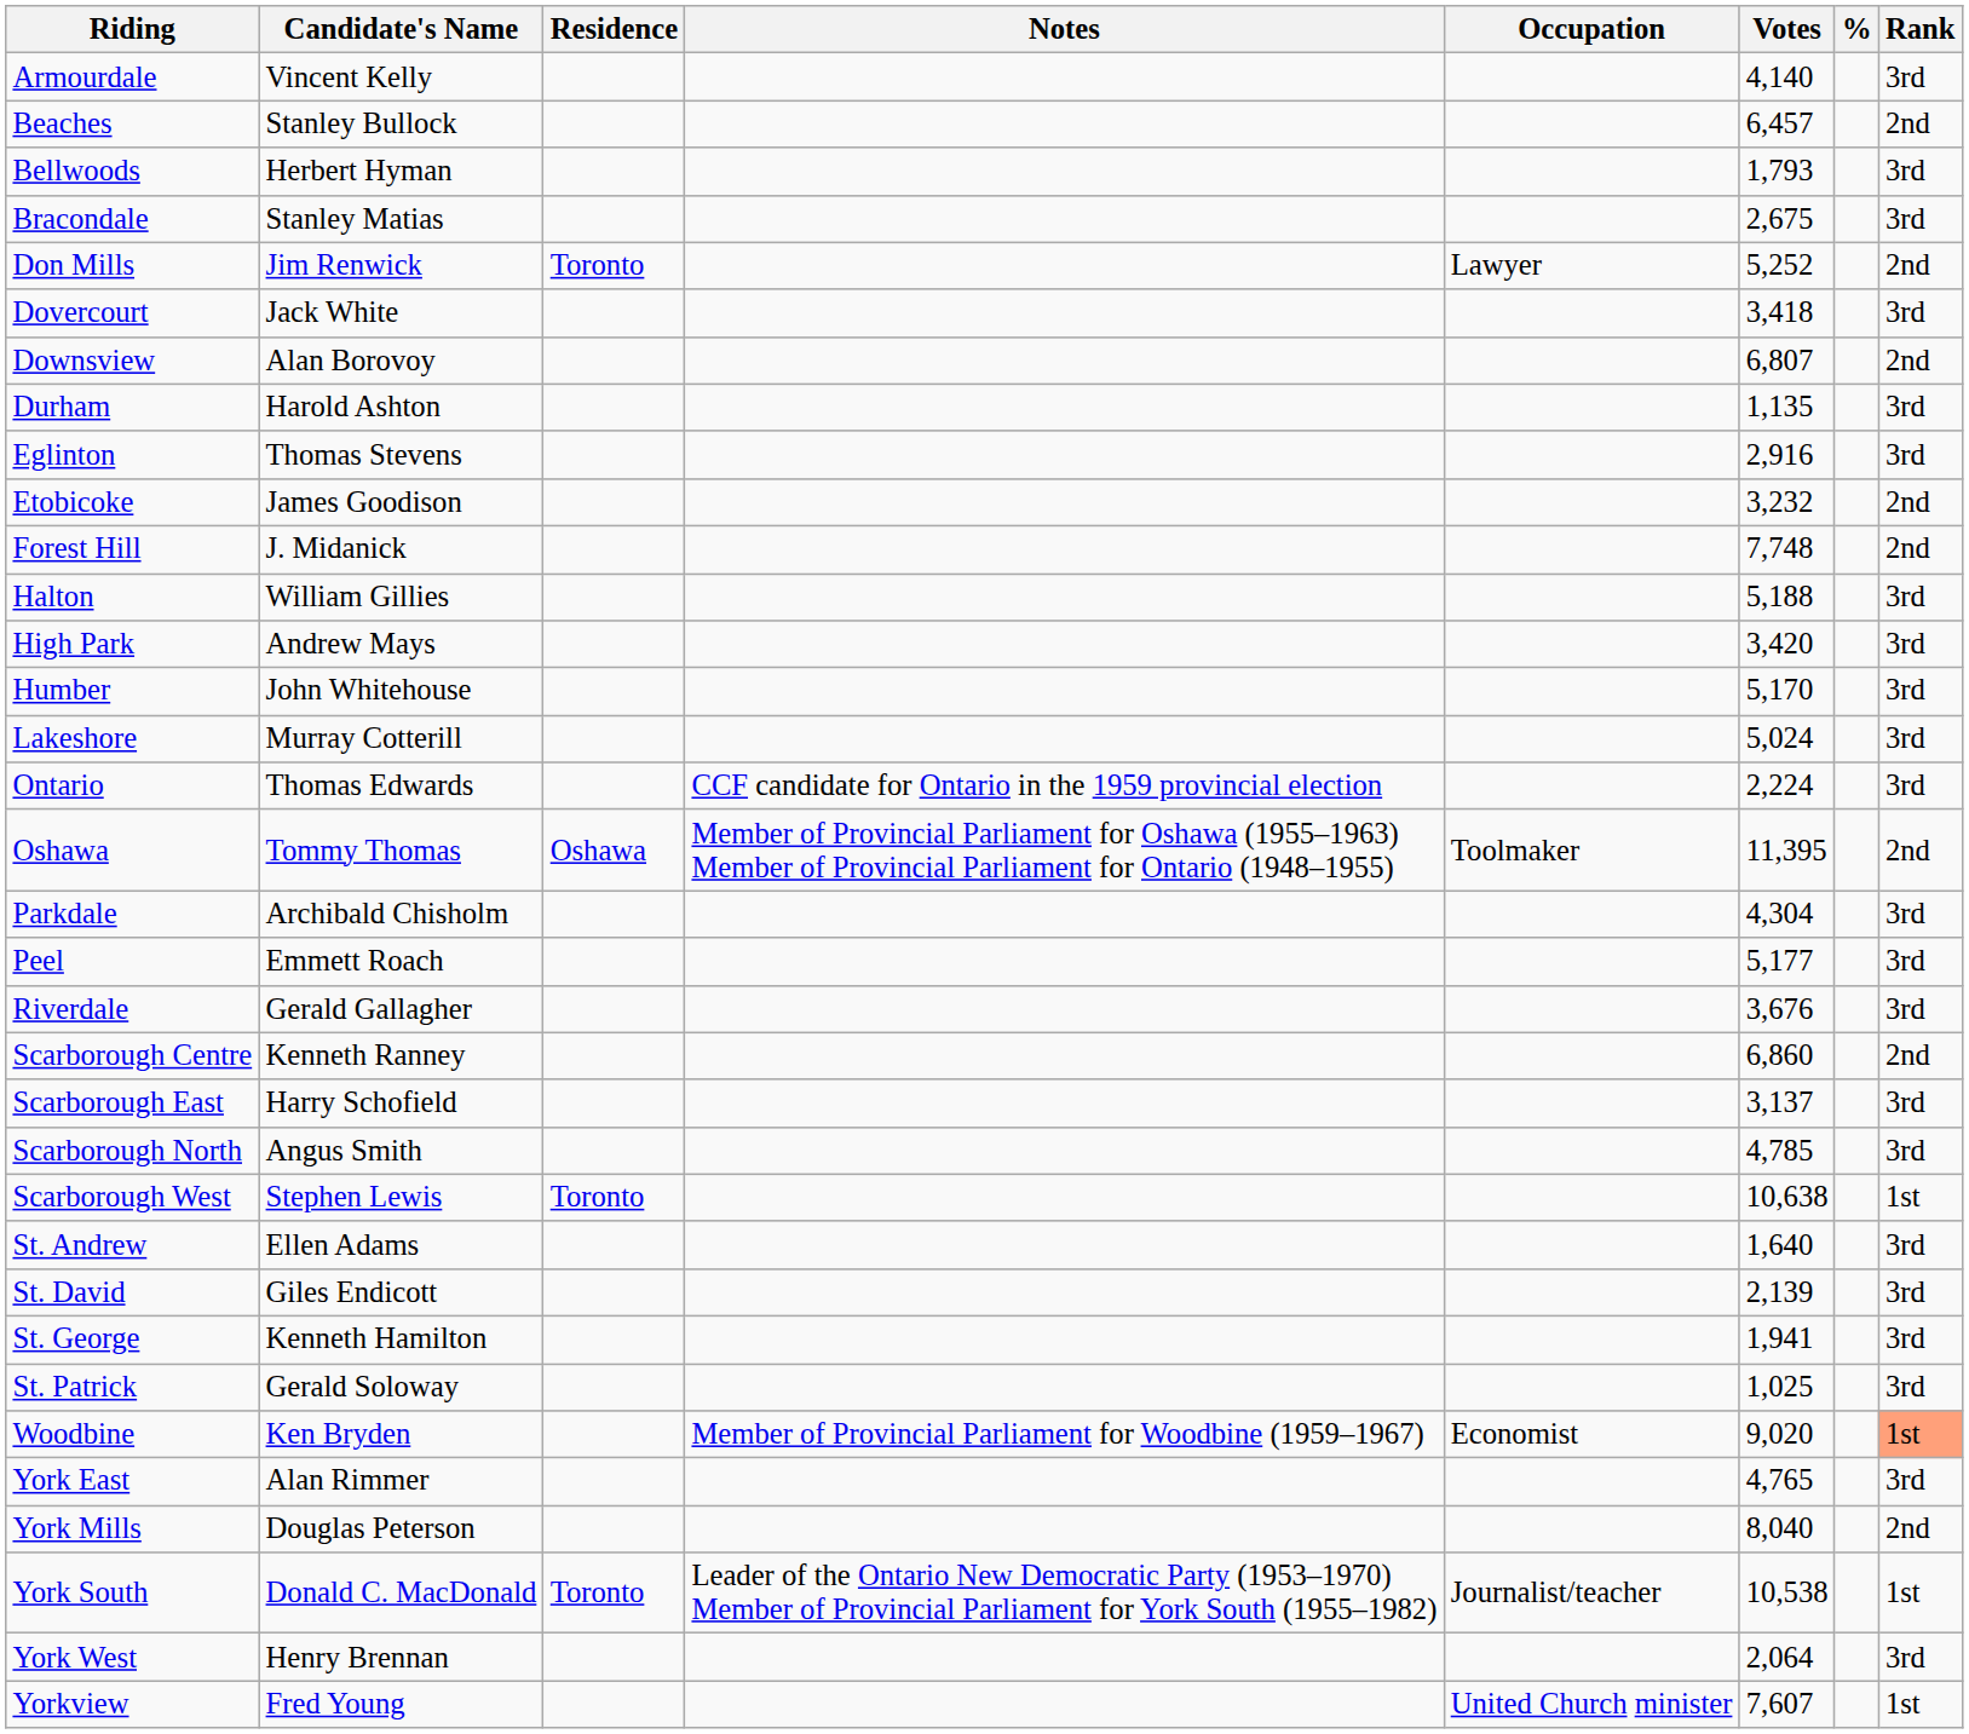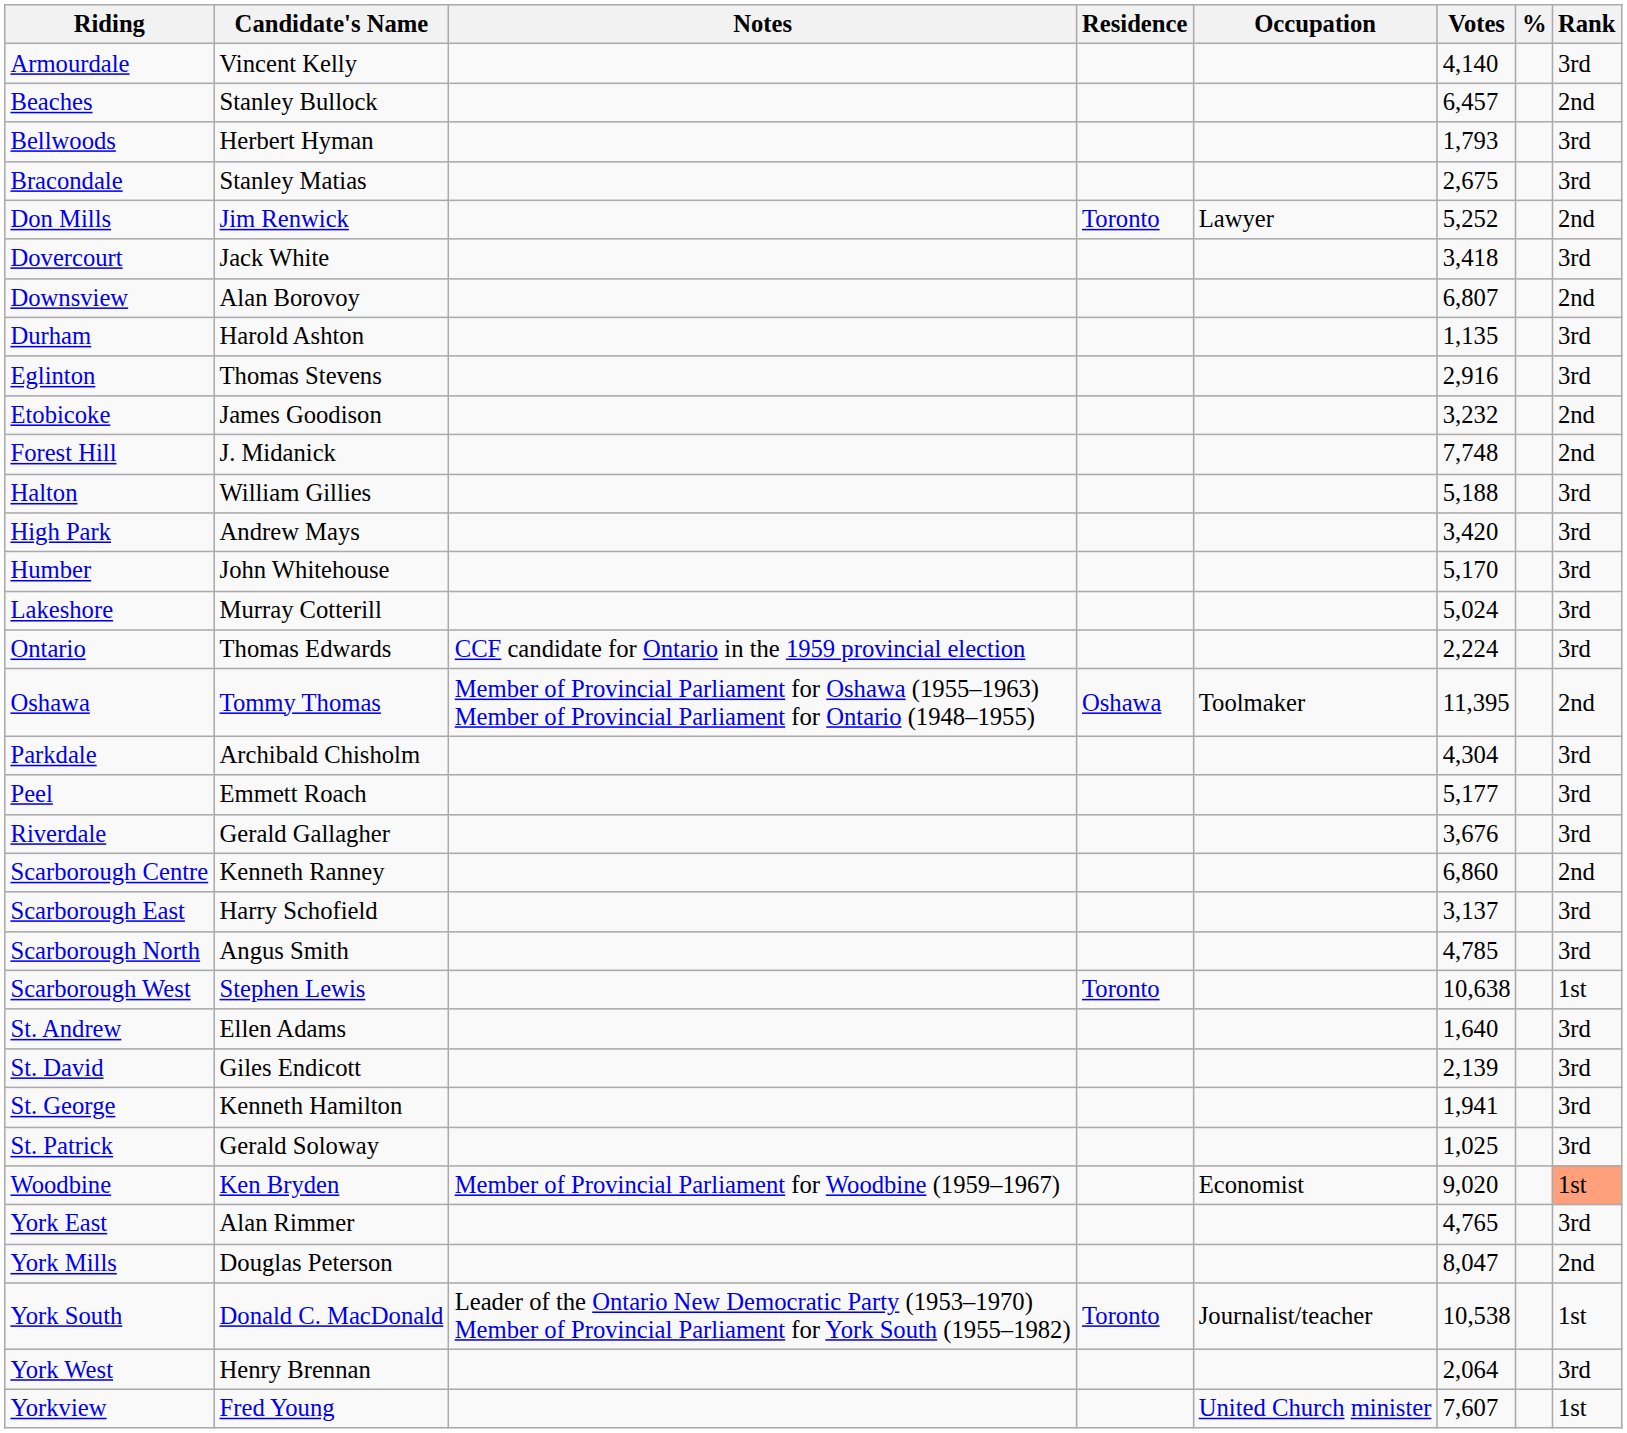columns swapped: Notes <-> Residence
York Mills | Votes: 8,040 -> 8,047
